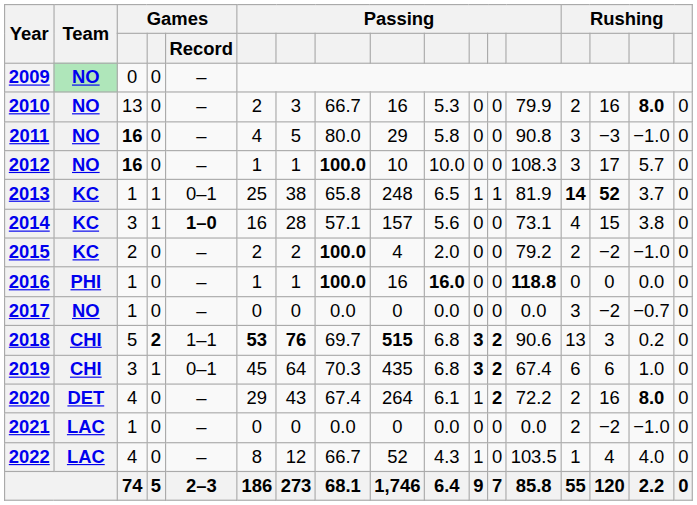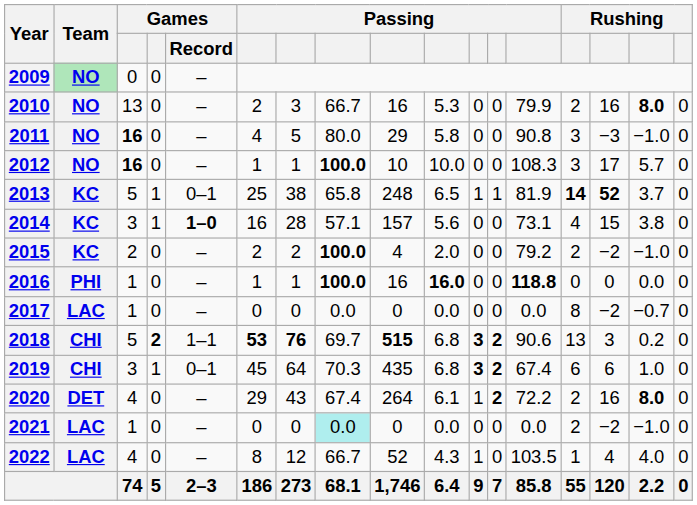2013 | column 3: 1 -> 5
2017 | Team: NO -> LAC
2017 | column 14: 3 -> 8
2021 | column 8: no background -> paleturquoise background
